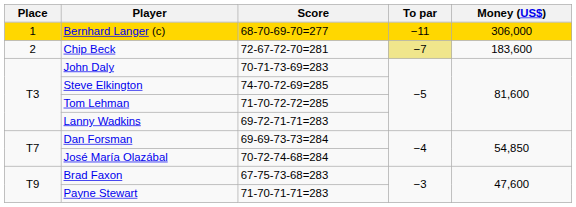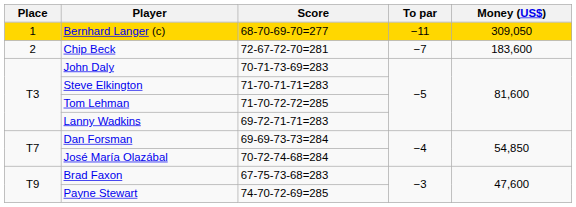Bernhard Langer (c) | Money (US$): 306,000 -> 309,050
Chip Beck | To par: khaki background -> no background
Steve Elkington | Score: 74-70-72-69=285 -> 71-70-71-71=283
Payne Stewart | Score: 71-70-71-71=283 -> 74-70-72-69=285
